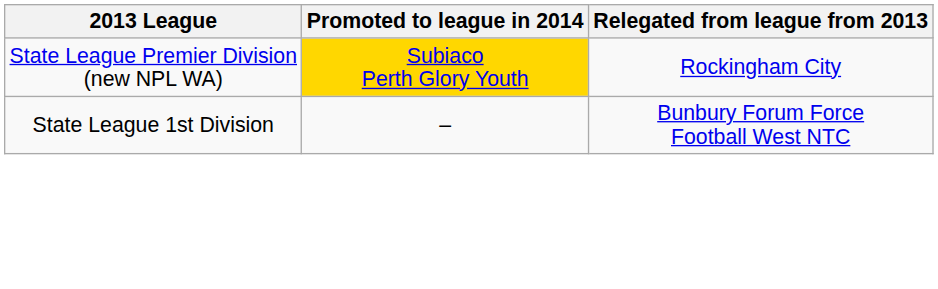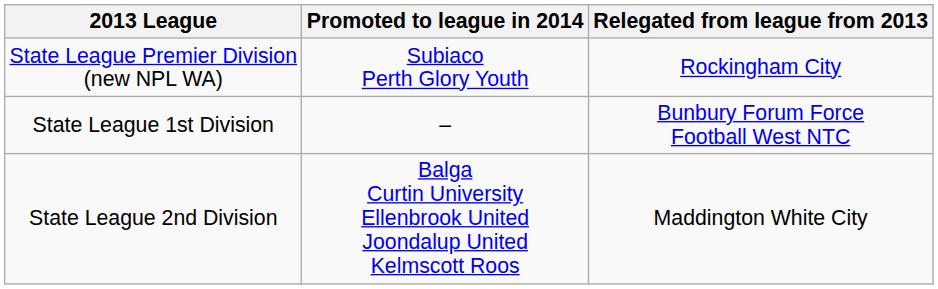State League Premier Division (new NPL WA) | Promoted to league in 2014: gold background -> no background
+ row: State League 2nd Division | Balga Curtin University Ellenbrook United Joondalup United Kelmscott Roos | Maddington White City
